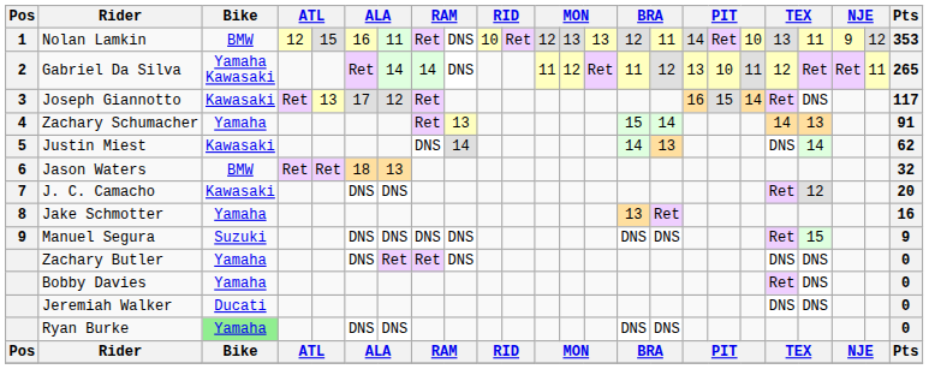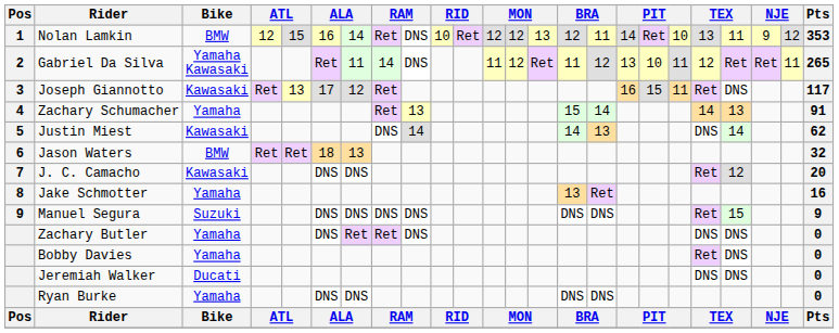Nolan Lamkin | column 7: 11 -> 14
Nolan Lamkin | column 13: 13 -> 12
Gabriel Da Silva | column 7: 14 -> 11
Joseph Giannotto | column 19: 14 -> 11
Ryan Burke | Bike: lightgreen background -> no background
